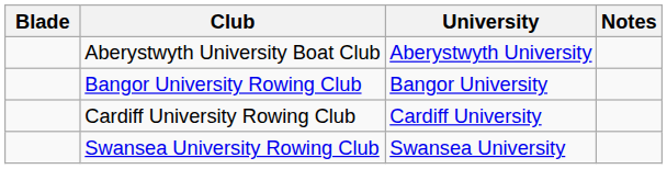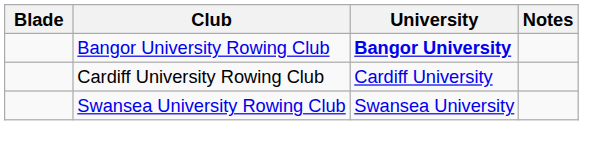- row: Aberystwyth University Boat Club | Aberystwyth University
Bangor University Rowing Club | University: normal -> bold
